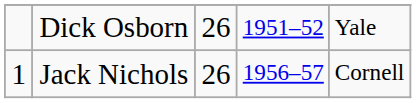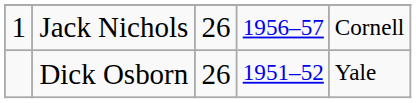rows swapped: Jack Nichols <-> Dick Osborn
